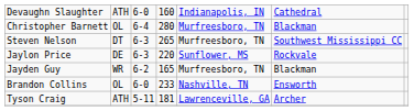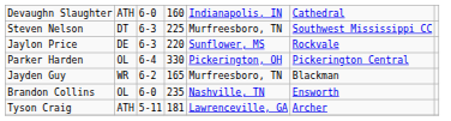- row: Christopher Barnett | OL | 6-4 | 280 | Murfreesboro, TN | Blackman
Steven Nelson | column 4: 265 -> 225
+ row: Parker Harden | OL | 6-4 | 330 | Pickerington, OH | Pickerington Central
Brandon Collins | column 4: 233 -> 235
